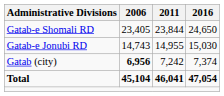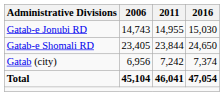rows swapped: Gatab-e Jonubi RD <-> Gatab-e Shomali RD
Gatab (city) | 2006: bold -> normal
